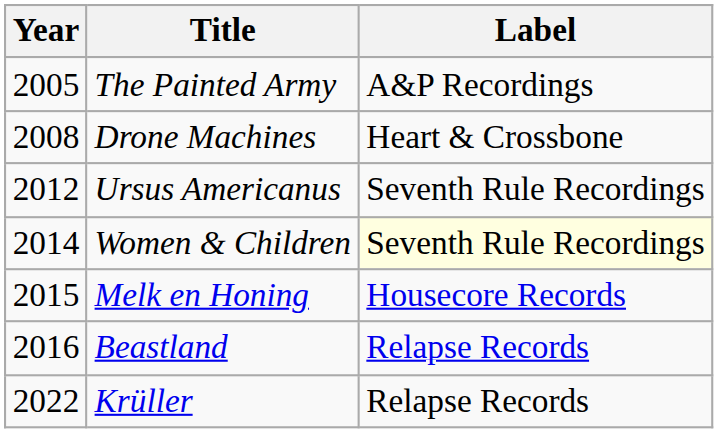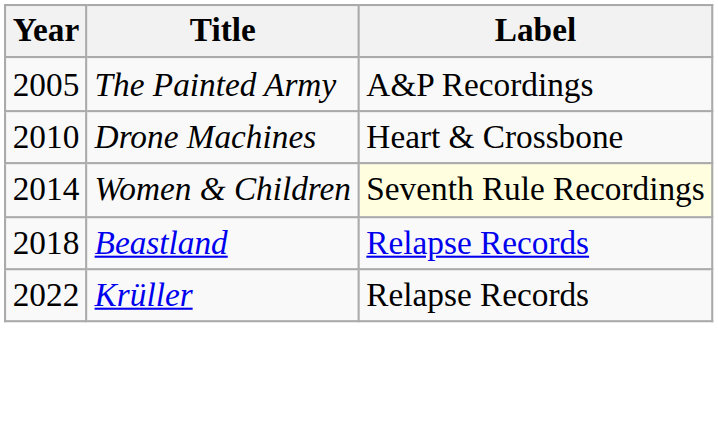Drone Machines | Year: 2008 -> 2010
- row: 2012 | Ursus Americanus | Seventh Rule Recordings
- row: 2015 | Melk en Honing | Housecore Records
Beastland | Year: 2016 -> 2018
